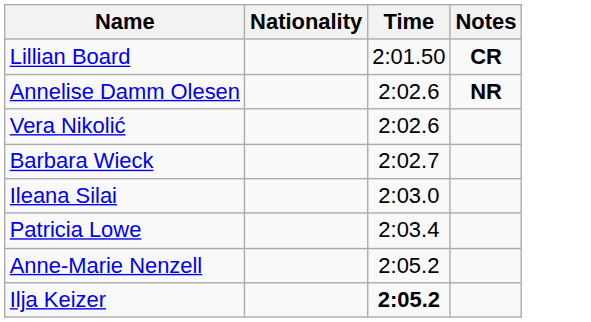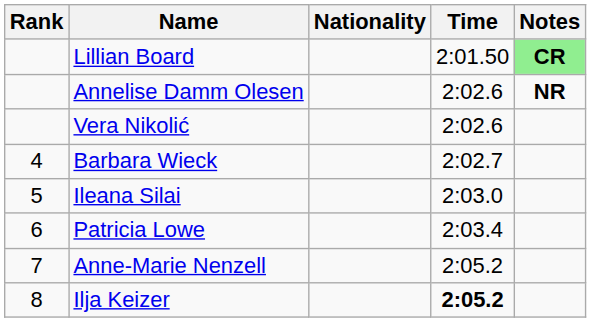+ column: Rank | 4 | 5 | 6 | 7 | 8
Lillian Board | Notes: no background -> lightgreen background
